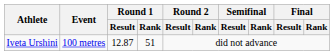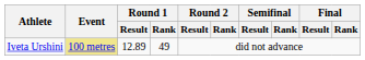Iveta Urshini | Event: no background -> khaki background
Iveta Urshini | Round 1 / Result: 12.87 -> 12.89
Iveta Urshini | Round 1 / Rank: 51 -> 49
